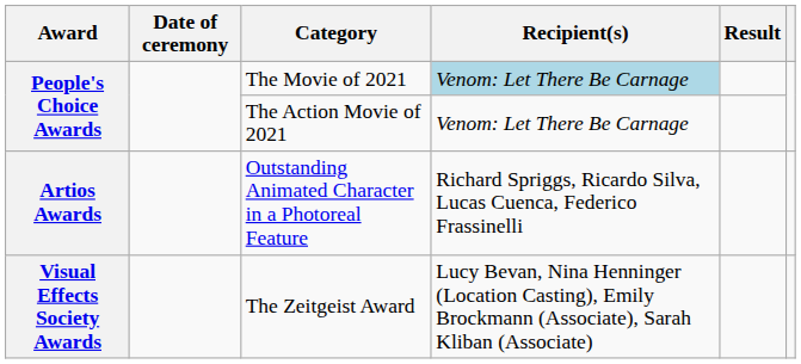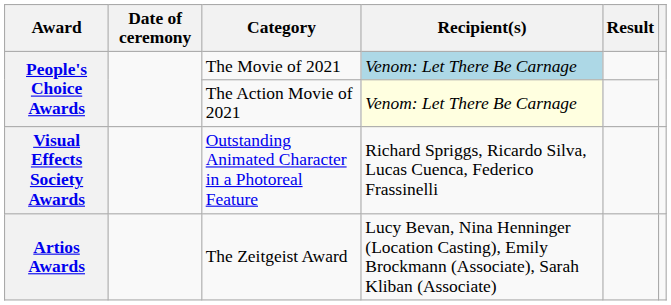The Action Movie of 2021 | Recipient(s): no background -> lightyellow background
Outstanding Animated Character in a Photoreal Feature | Award: Artios Awards -> Visual Effects Society Awards
The Zeitgeist Award | Award: Visual Effects Society Awards -> Artios Awards
